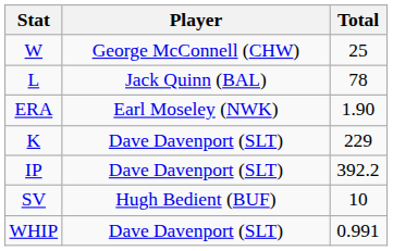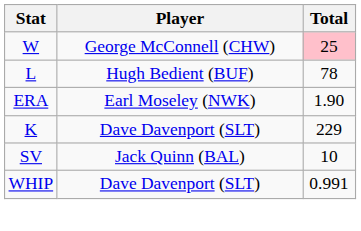W | Total: no background -> pink background
L | Player: Jack Quinn (BAL) -> Hugh Bedient (BUF)
- row: IP | Dave Davenport (SLT) | 392.2
SV | Player: Hugh Bedient (BUF) -> Jack Quinn (BAL)
